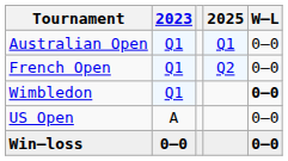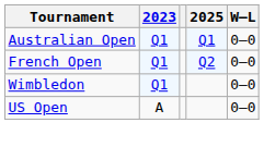Wimbledon | W–L: bold -> normal
- row: Win–loss | 0–0 | 0–0
